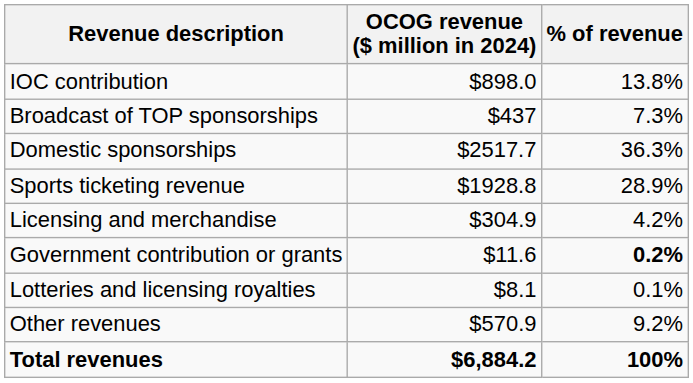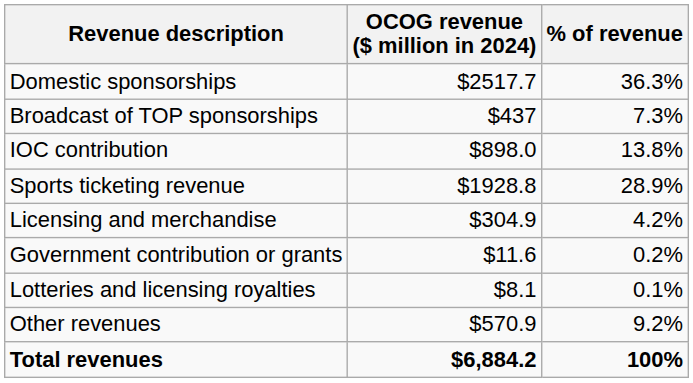rows swapped: IOC contribution <-> Domestic sponsorships
Government contribution or grants | % of revenue: bold -> normal
